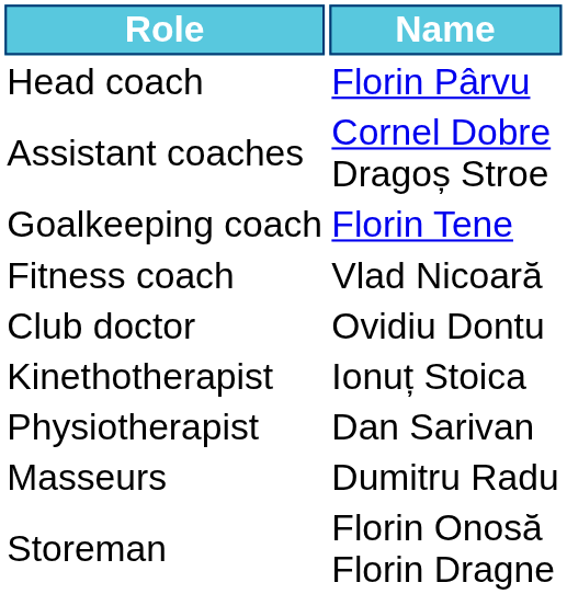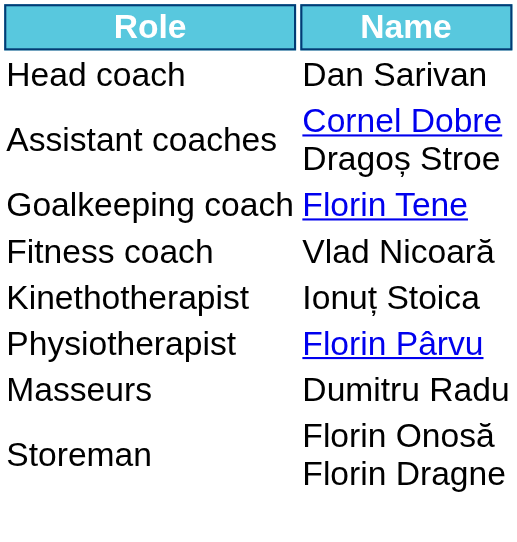Head coach | Name: Florin Pârvu -> Dan Sarivan
- row: Club doctor | Ovidiu Dontu
Physiotherapist | Name: Dan Sarivan -> Florin Pârvu
